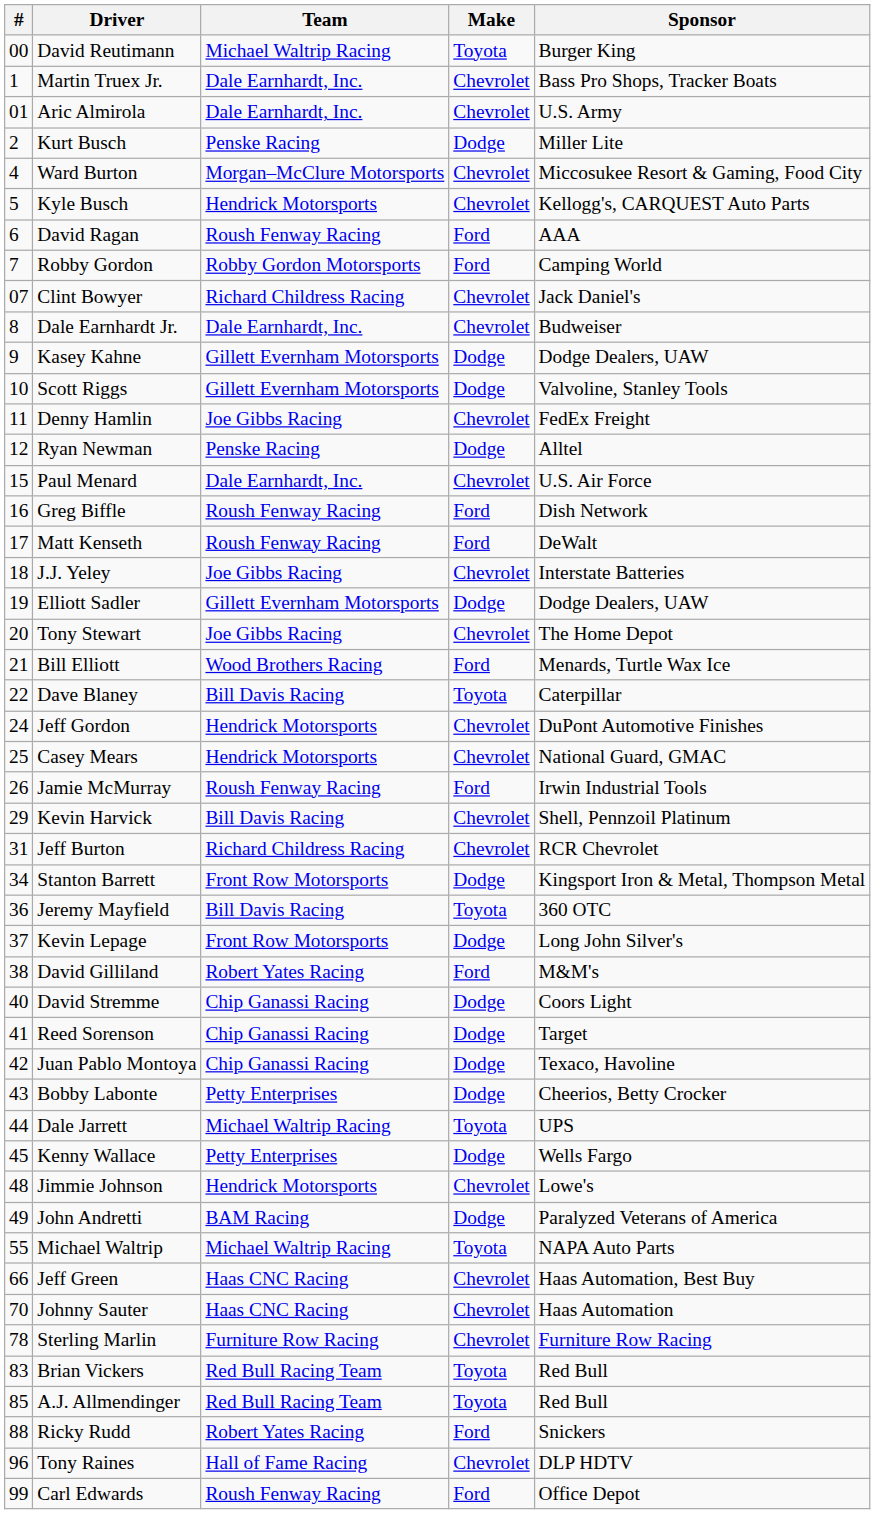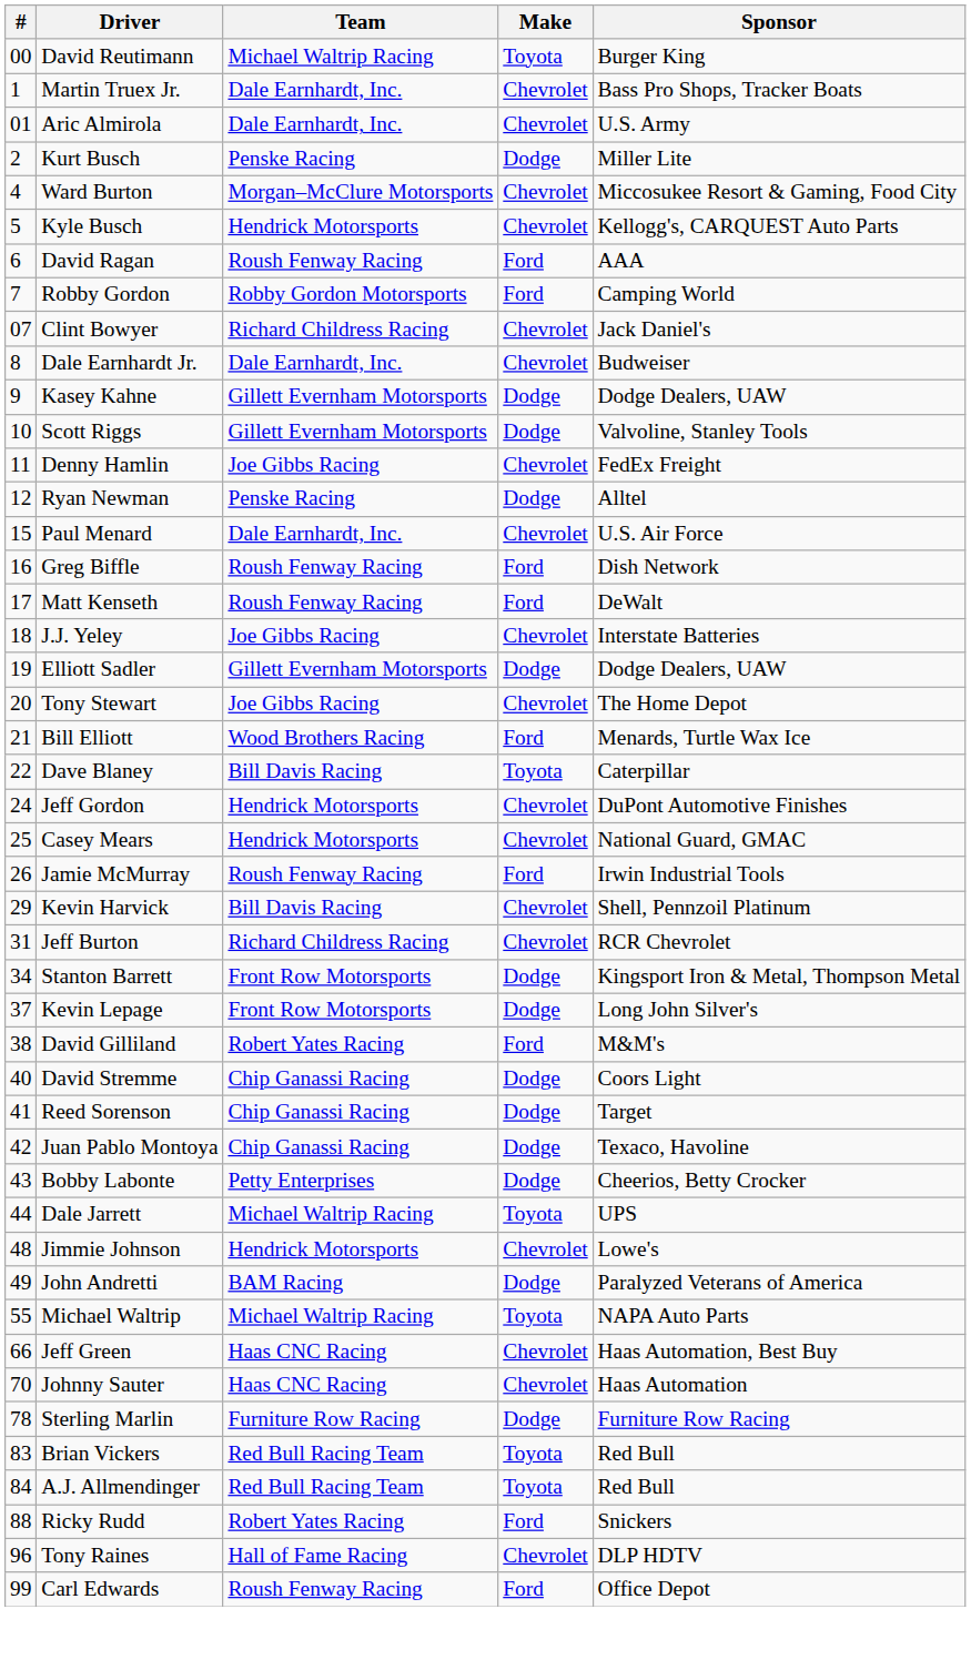- row: 36 | Jeremy Mayfield | Bill Davis Racing | Toyota | 360 OTC
- row: 45 | Kenny Wallace | Petty Enterprises | Dodge | Wells Fargo
Sterling Marlin | Make: Chevrolet -> Dodge
A.J. Allmendinger | #: 85 -> 84
